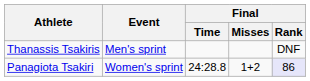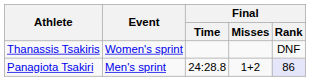Thanassis Tsakiris | Event: Men's sprint -> Women's sprint
Panagiota Tsakiri | Event: Women's sprint -> Men's sprint
